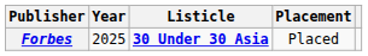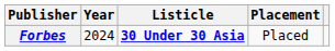Forbes | Year: 2025 -> 2024
